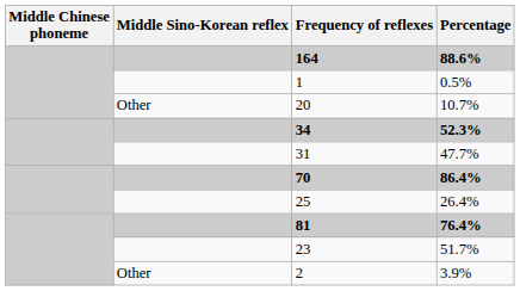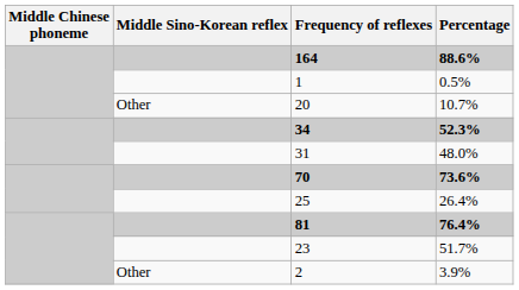31 | Percentage: 47.7% -> 48.0%
70 | Percentage: 86.4% -> 73.6%
